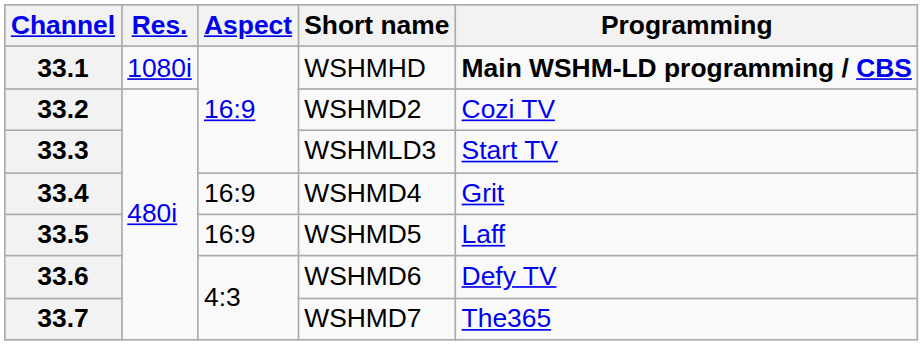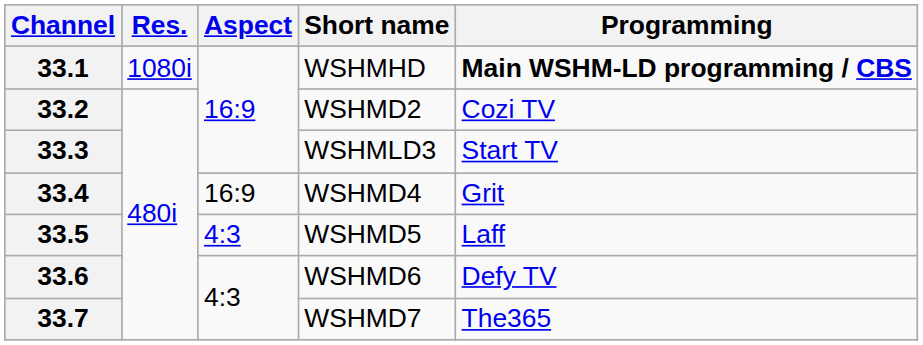33.5 | Aspect: 16:9 -> 4:3
